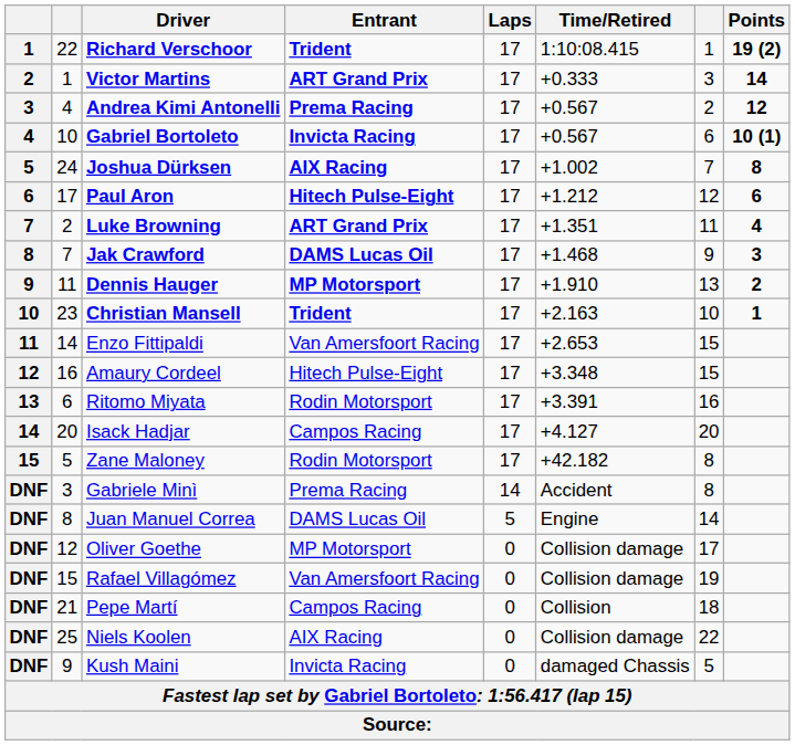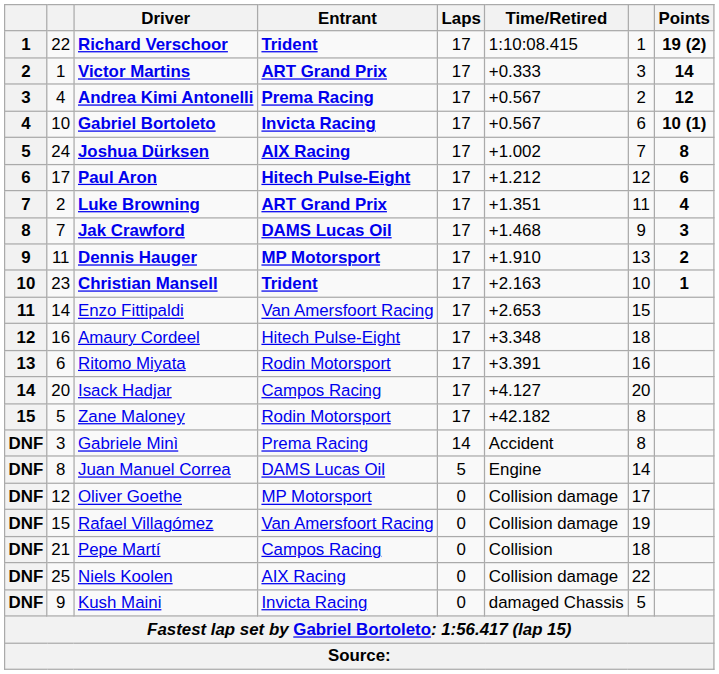Amaury Cordeel | column 7: 15 -> 18
